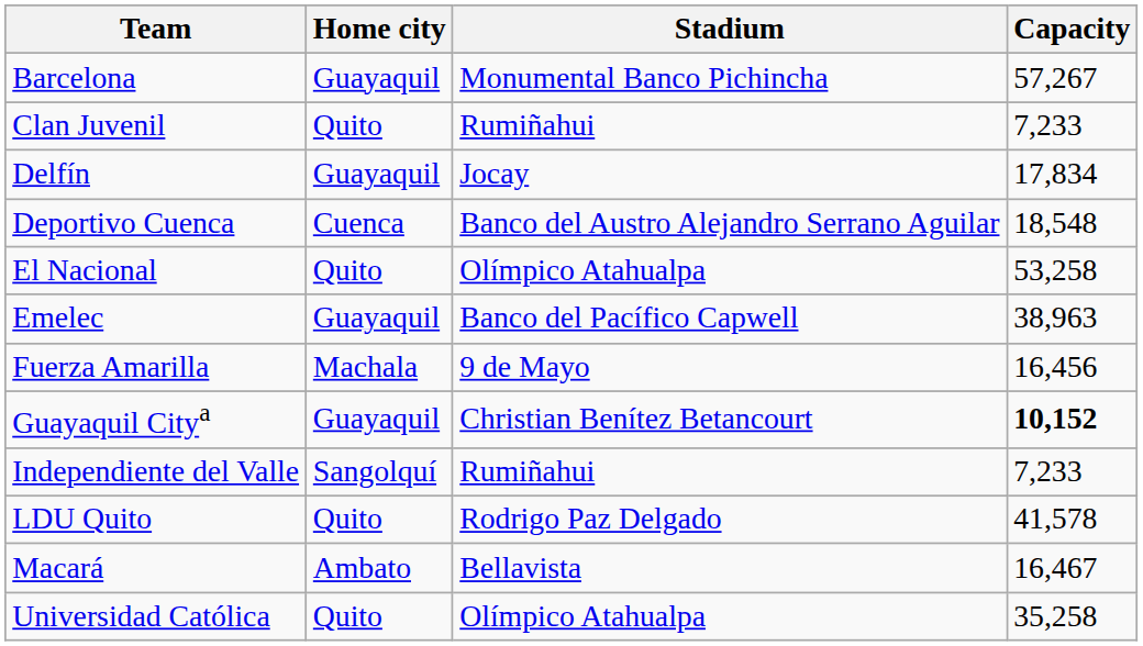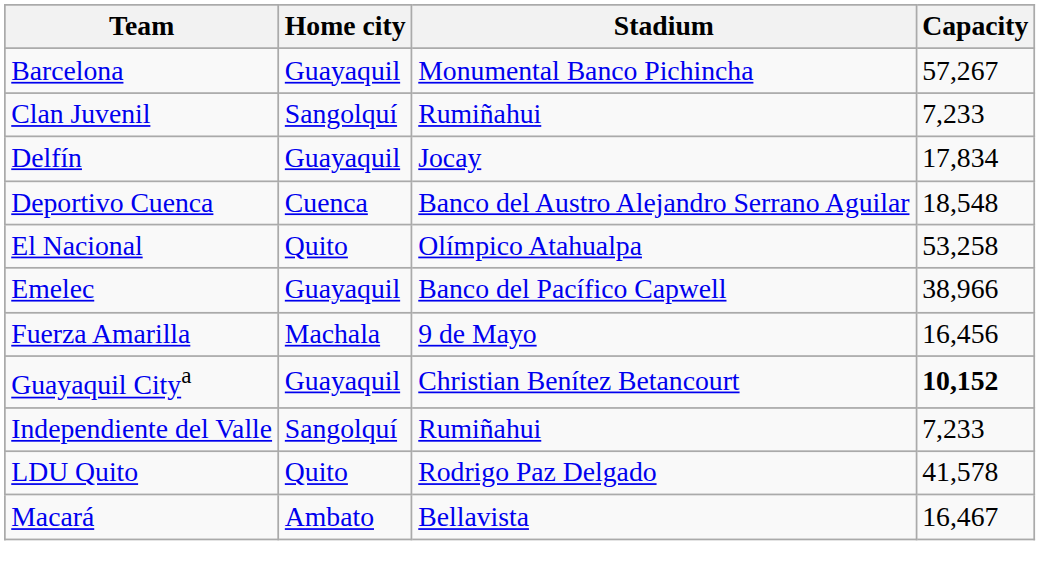Clan Juvenil | Home city: Quito -> Sangolquí
Emelec | Capacity: 38,963 -> 38,966
- row: Universidad Católica | Quito | Olímpico Atahualpa | 35,258
